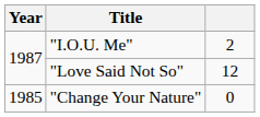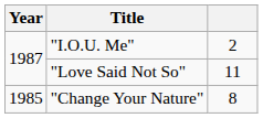"Love Said Not So" | column 3: 12 -> 11
"Change Your Nature" | column 3: 0 -> 8
